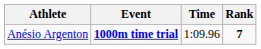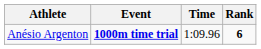Anésio Argenton | Rank: 7 -> 6
